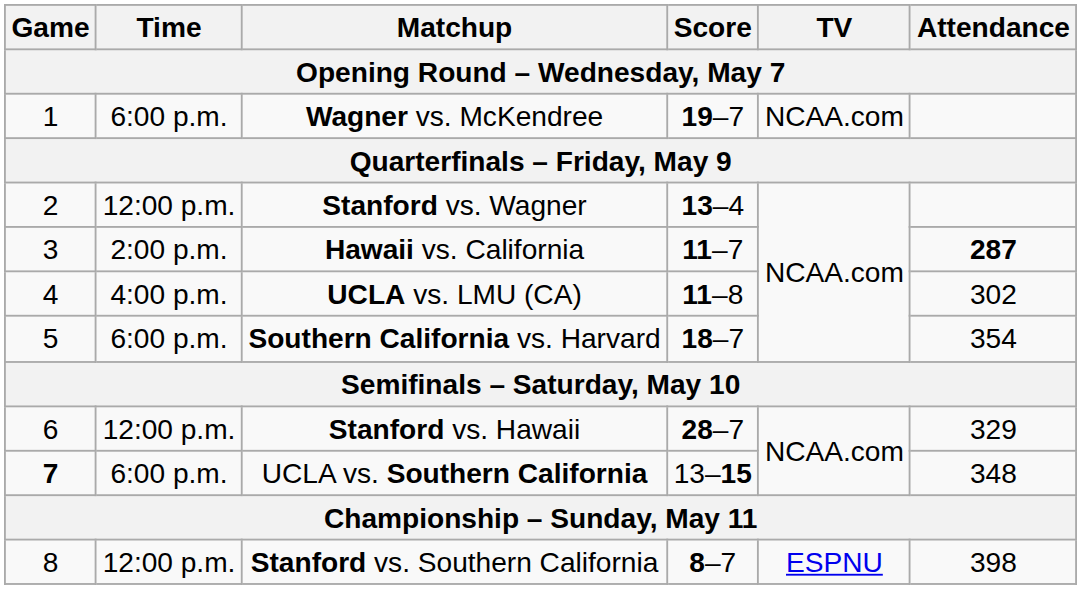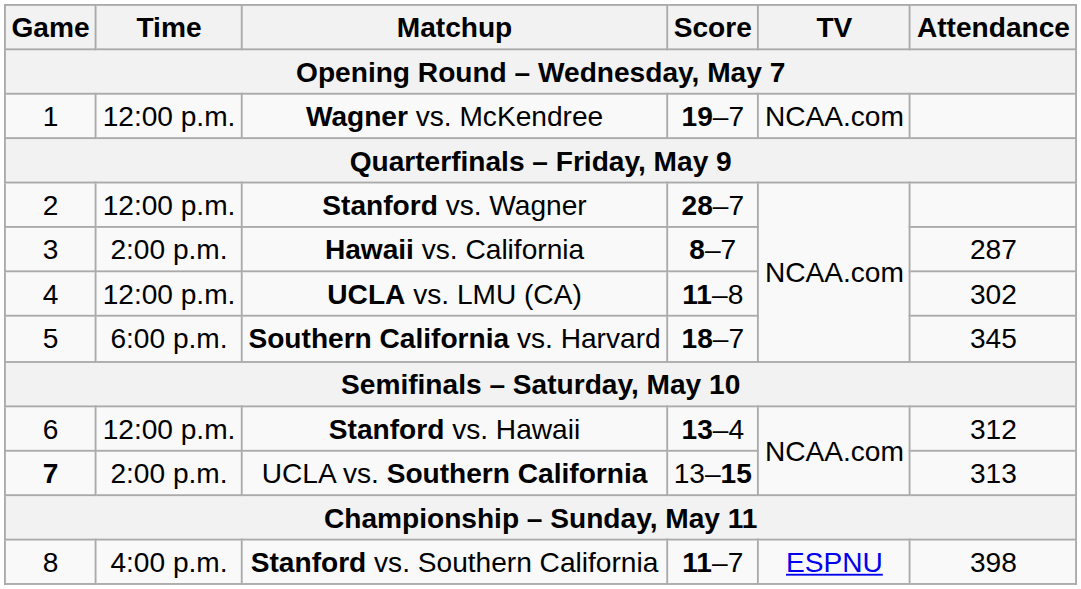Wagner vs. McKendree | Time: 6:00 p.m. -> 12:00 p.m.
Stanford vs. Wagner | Score: 13–4 -> 28–7
Hawaii vs. California | Score: 11–7 -> 8–7
Hawaii vs. California | Attendance: bold -> normal
UCLA vs. LMU (CA) | Time: 4:00 p.m. -> 12:00 p.m.
Southern California vs. Harvard | Attendance: 354 -> 345
Stanford vs. Hawaii | Score: 28–7 -> 13–4
Stanford vs. Hawaii | Attendance: 329 -> 312
UCLA vs. Southern California | Time: 6:00 p.m. -> 2:00 p.m.
UCLA vs. Southern California | Attendance: 348 -> 313
Stanford vs. Southern California | Time: 12:00 p.m. -> 4:00 p.m.
Stanford vs. Southern California | Score: 8–7 -> 11–7
